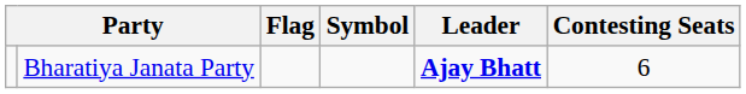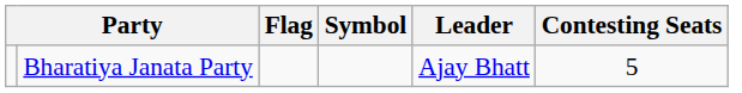Bharatiya Janata Party | Leader: bold -> normal
Bharatiya Janata Party | Contesting Seats: 6 -> 5
